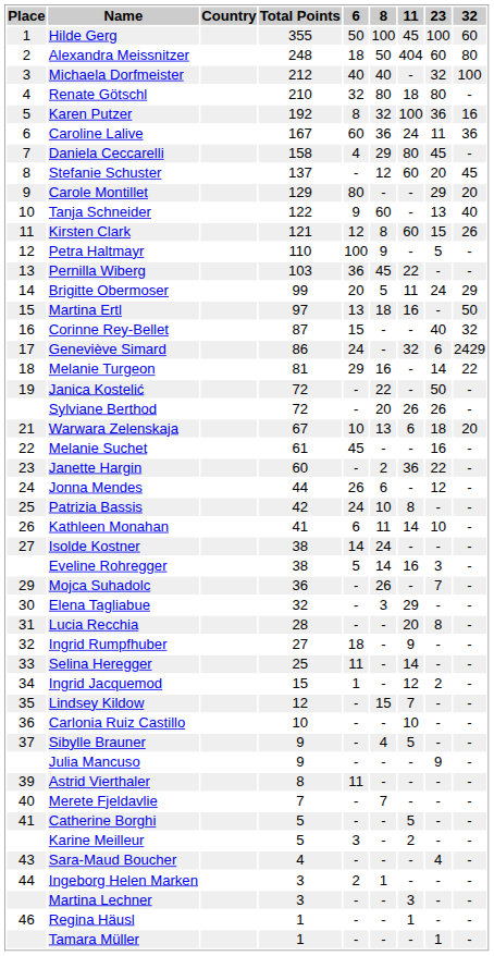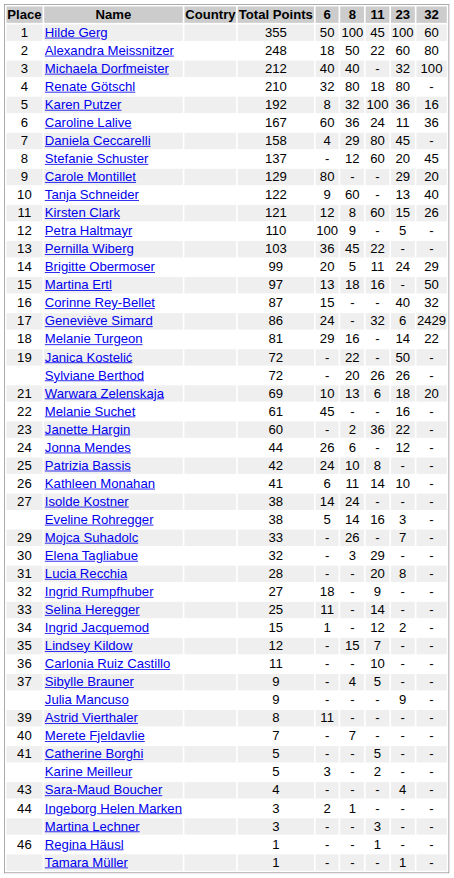Alexandra Meissnitzer | 11: 404 -> 22
Warwara Zelenskaja | Total Points: 67 -> 69
Mojca Suhadolc | Total Points: 36 -> 33
Carlonia Ruiz Castillo | Total Points: 10 -> 11
